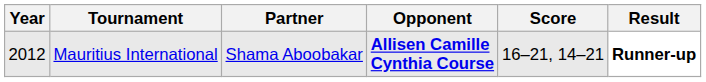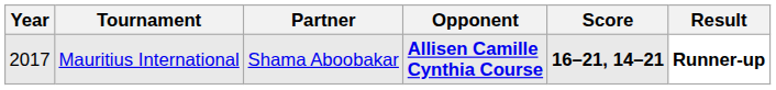Mauritius International | Year: 2012 -> 2017
Mauritius International | Score: normal -> bold
